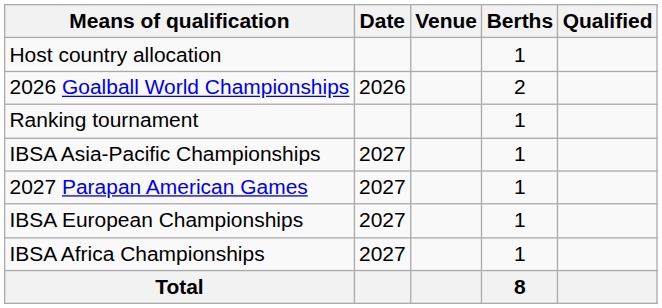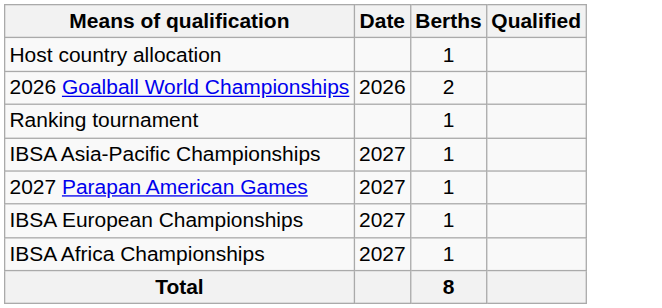- column: Venue
